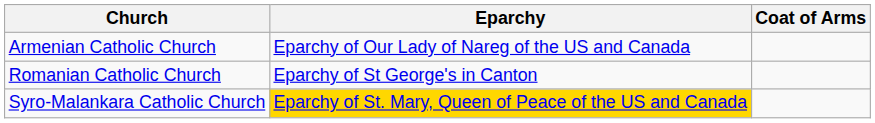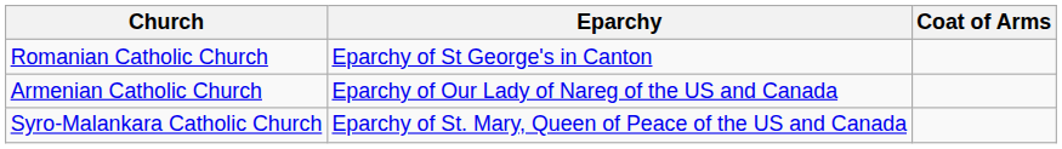rows swapped: Armenian Catholic Church <-> Romanian Catholic Church
Syro-Malankara Catholic Church | Eparchy: gold background -> no background
